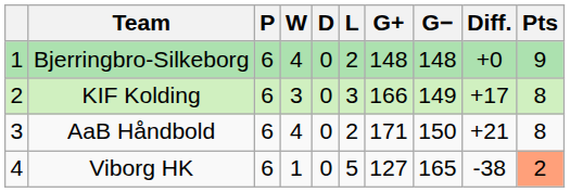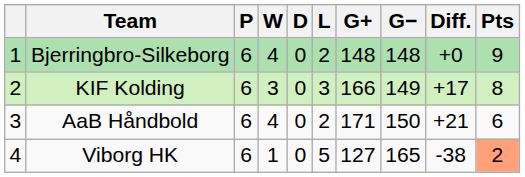AaB Håndbold | Pts: 8 -> 6
